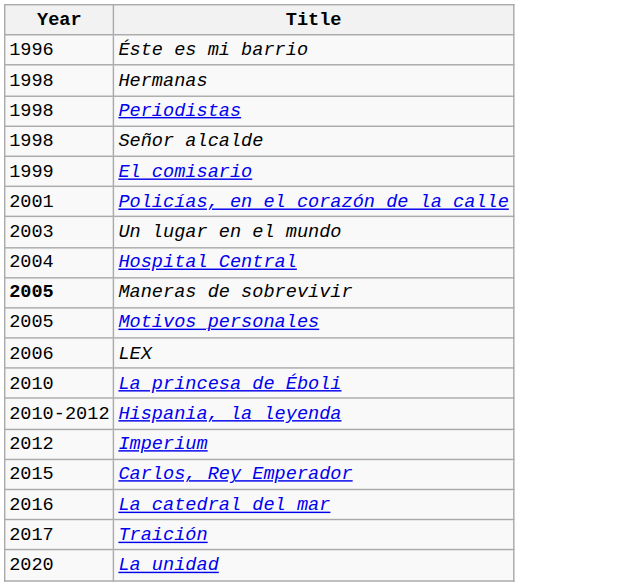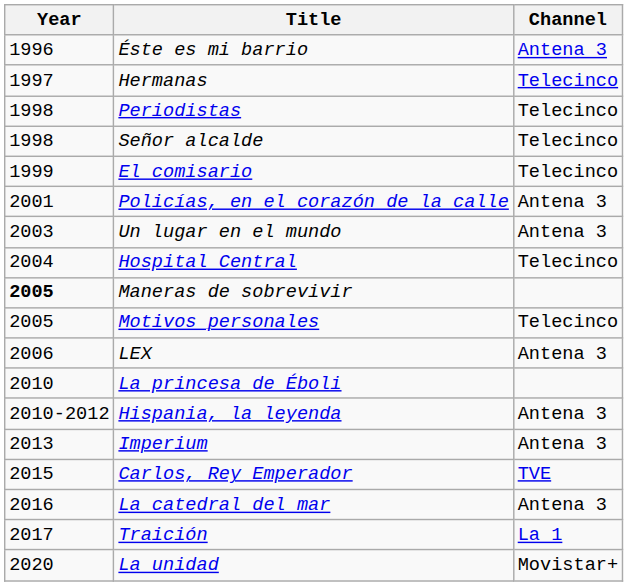+ column: Channel | Antena 3 | Telecinco | Telecinco | Telecinco | Telecinco | Antena 3 | Antena 3 | Telecinco | Telecinco | Antena 3 | Antena 3 | Antena 3 | TVE | Antena 3 | La 1 | Movistar+
Hermanas | Year: 1998 -> 1997
Imperium | Year: 2012 -> 2013
